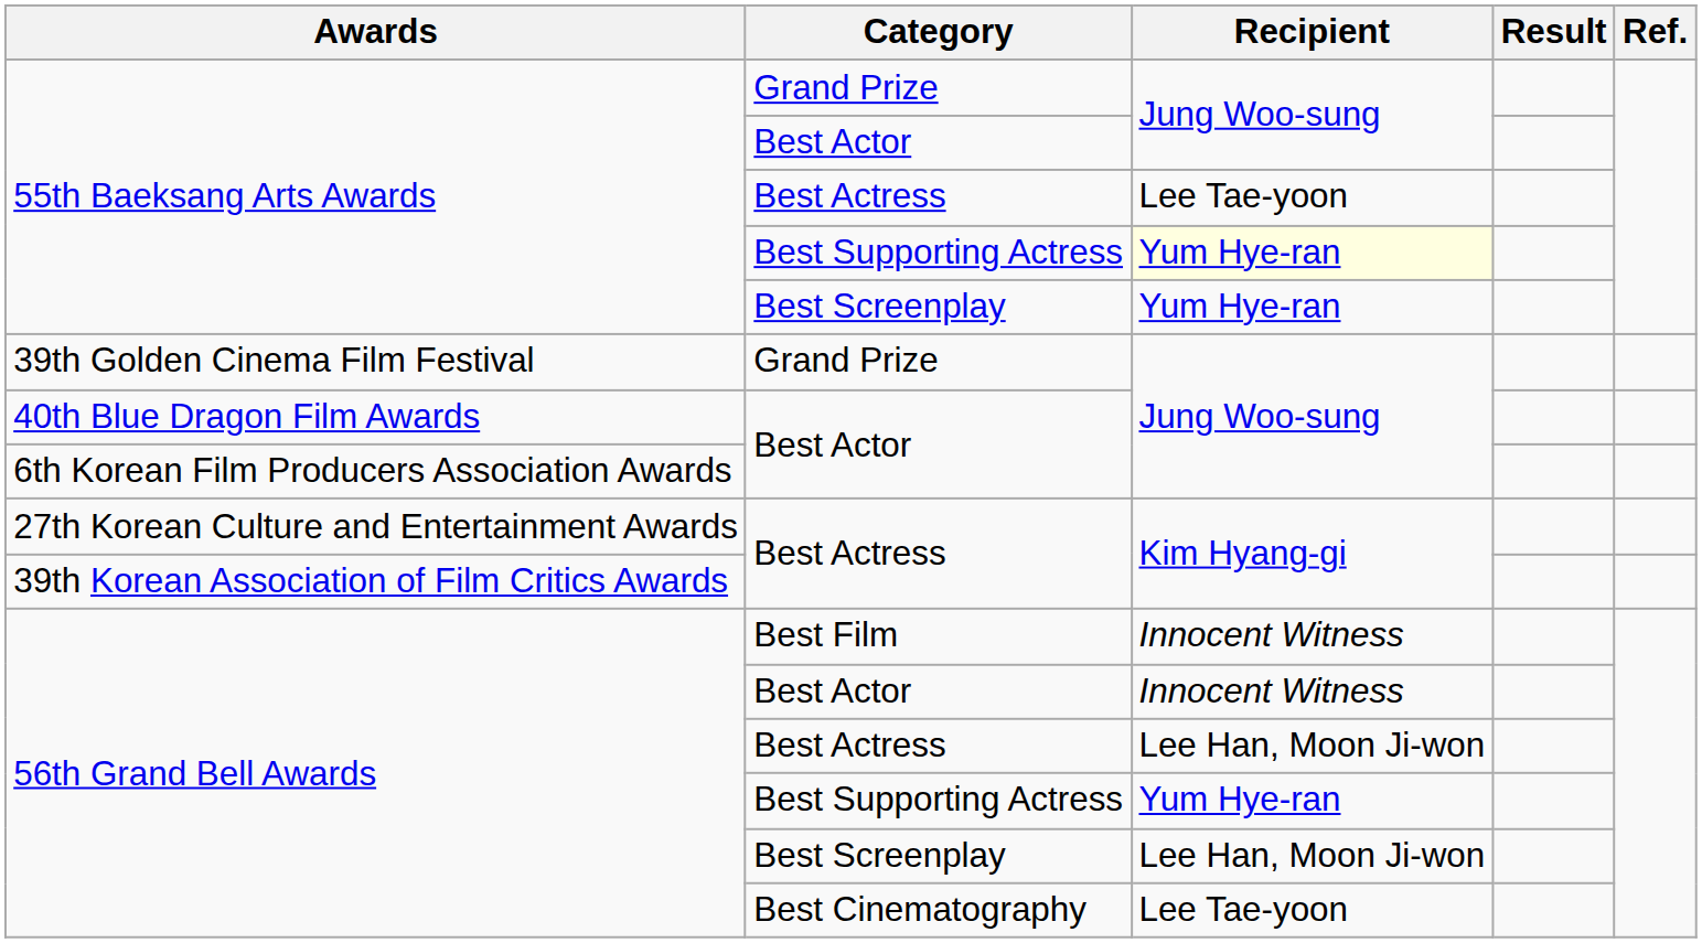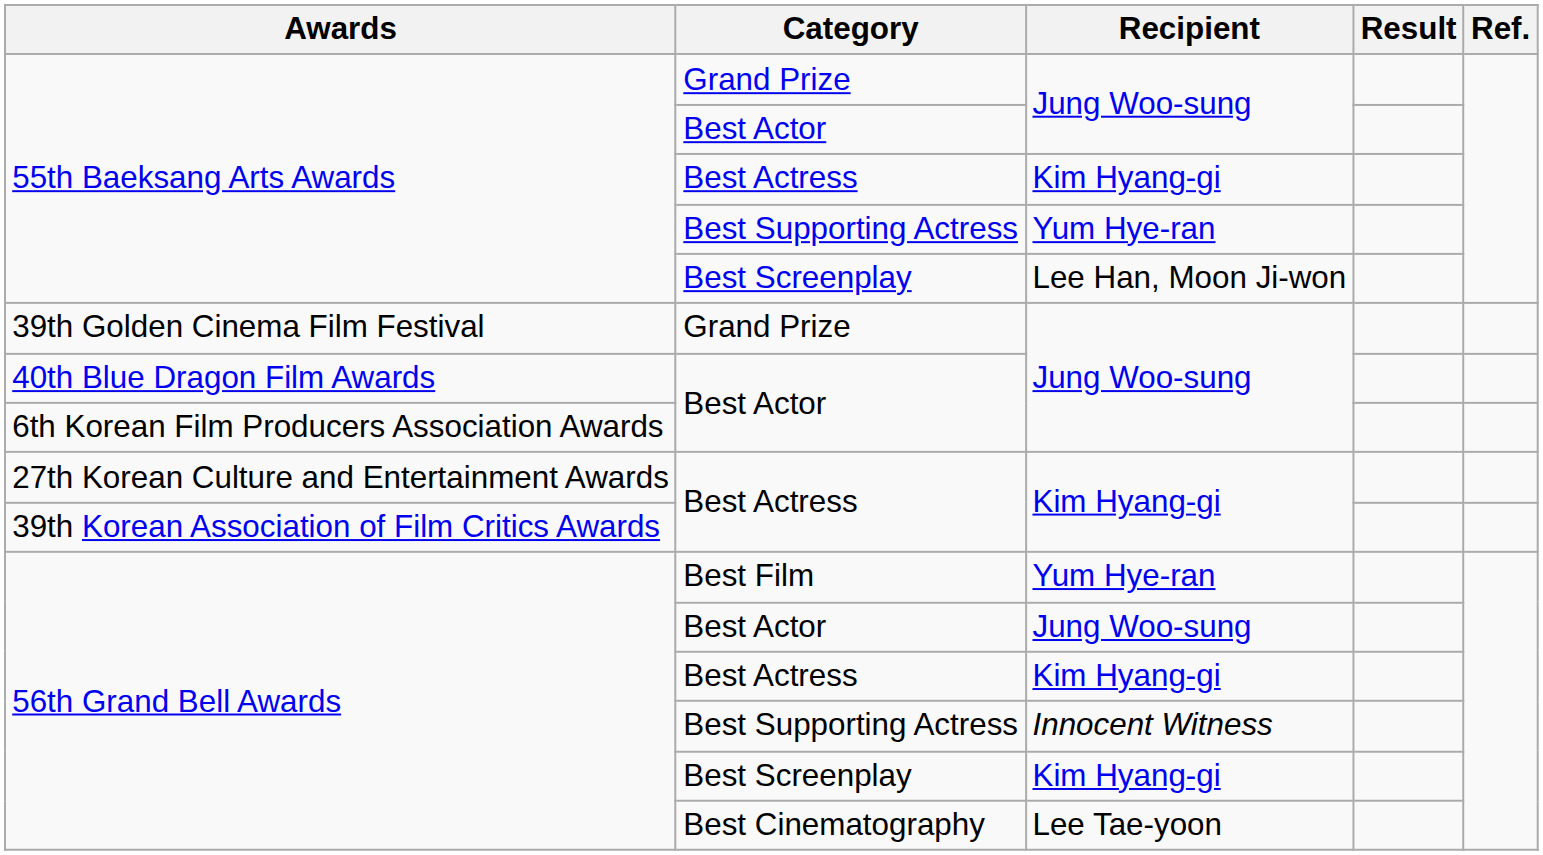55th Baeksang Arts Awards / Best Actress | Recipient: Lee Tae-yoon -> Kim Hyang-gi
55th Baeksang Arts Awards / Best Supporting Actress | Recipient: lightyellow background -> no background
55th Baeksang Arts Awards / Best Screenplay | Recipient: Yum Hye-ran -> Lee Han, Moon Ji-won
56th Grand Bell Awards / Best Film | Recipient: Innocent Witness -> Yum Hye-ran
56th Grand Bell Awards / Best Actor | Recipient: Innocent Witness -> Jung Woo-sung
56th Grand Bell Awards / Best Actress | Recipient: Lee Han, Moon Ji-won -> Kim Hyang-gi
56th Grand Bell Awards / Best Supporting Actress | Recipient: Yum Hye-ran -> Innocent Witness
56th Grand Bell Awards / Best Screenplay | Recipient: Lee Han, Moon Ji-won -> Kim Hyang-gi
